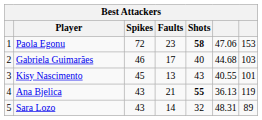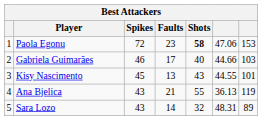Gabriela Guimarães | column 6: 44.68 -> 44.66
Kisy Nascimento | column 6: 40.55 -> 44.55
Ana Bjelica | Shots: bold -> normal
